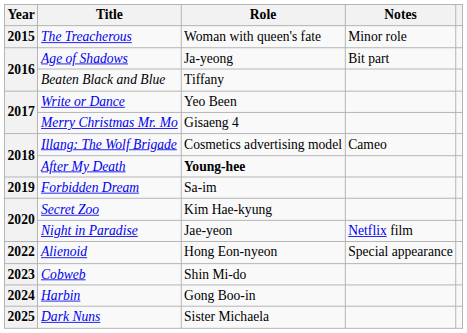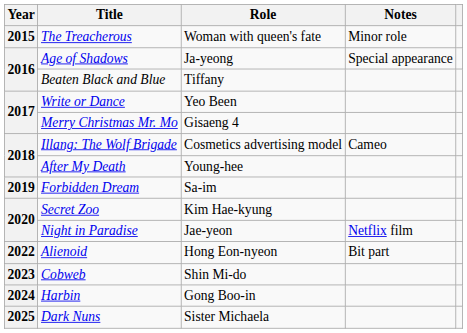Age of Shadows | Notes: Bit part -> Special appearance
After My Death | Role: bold -> normal
Alienoid | Notes: Special appearance -> Bit part
